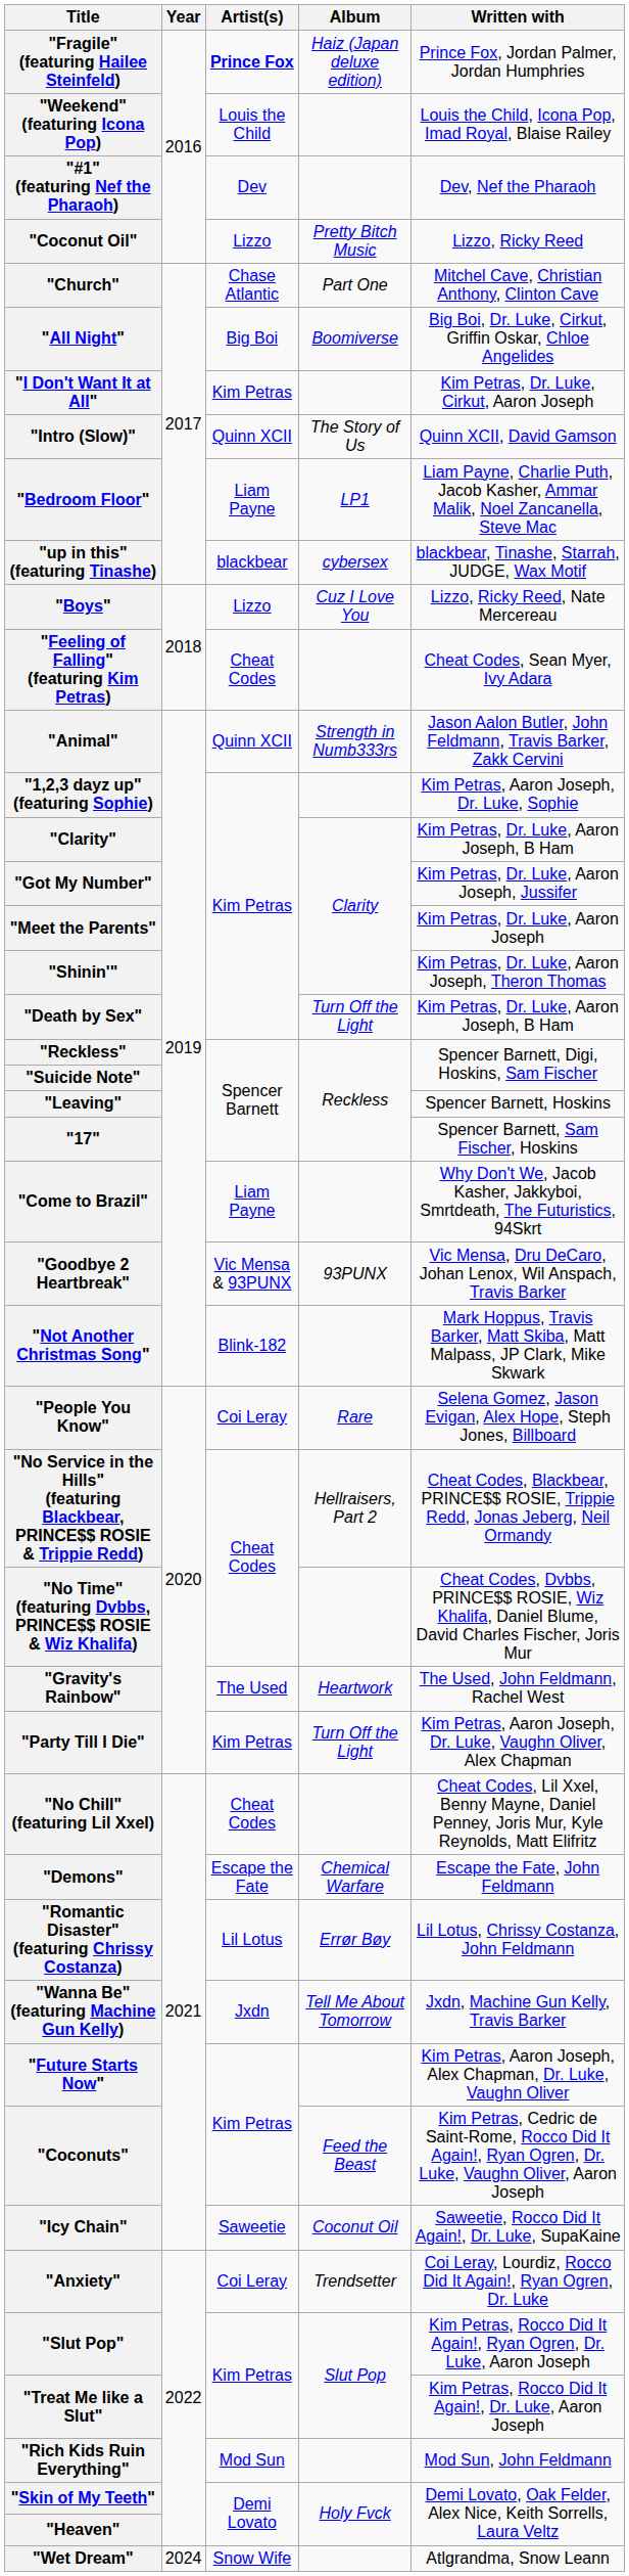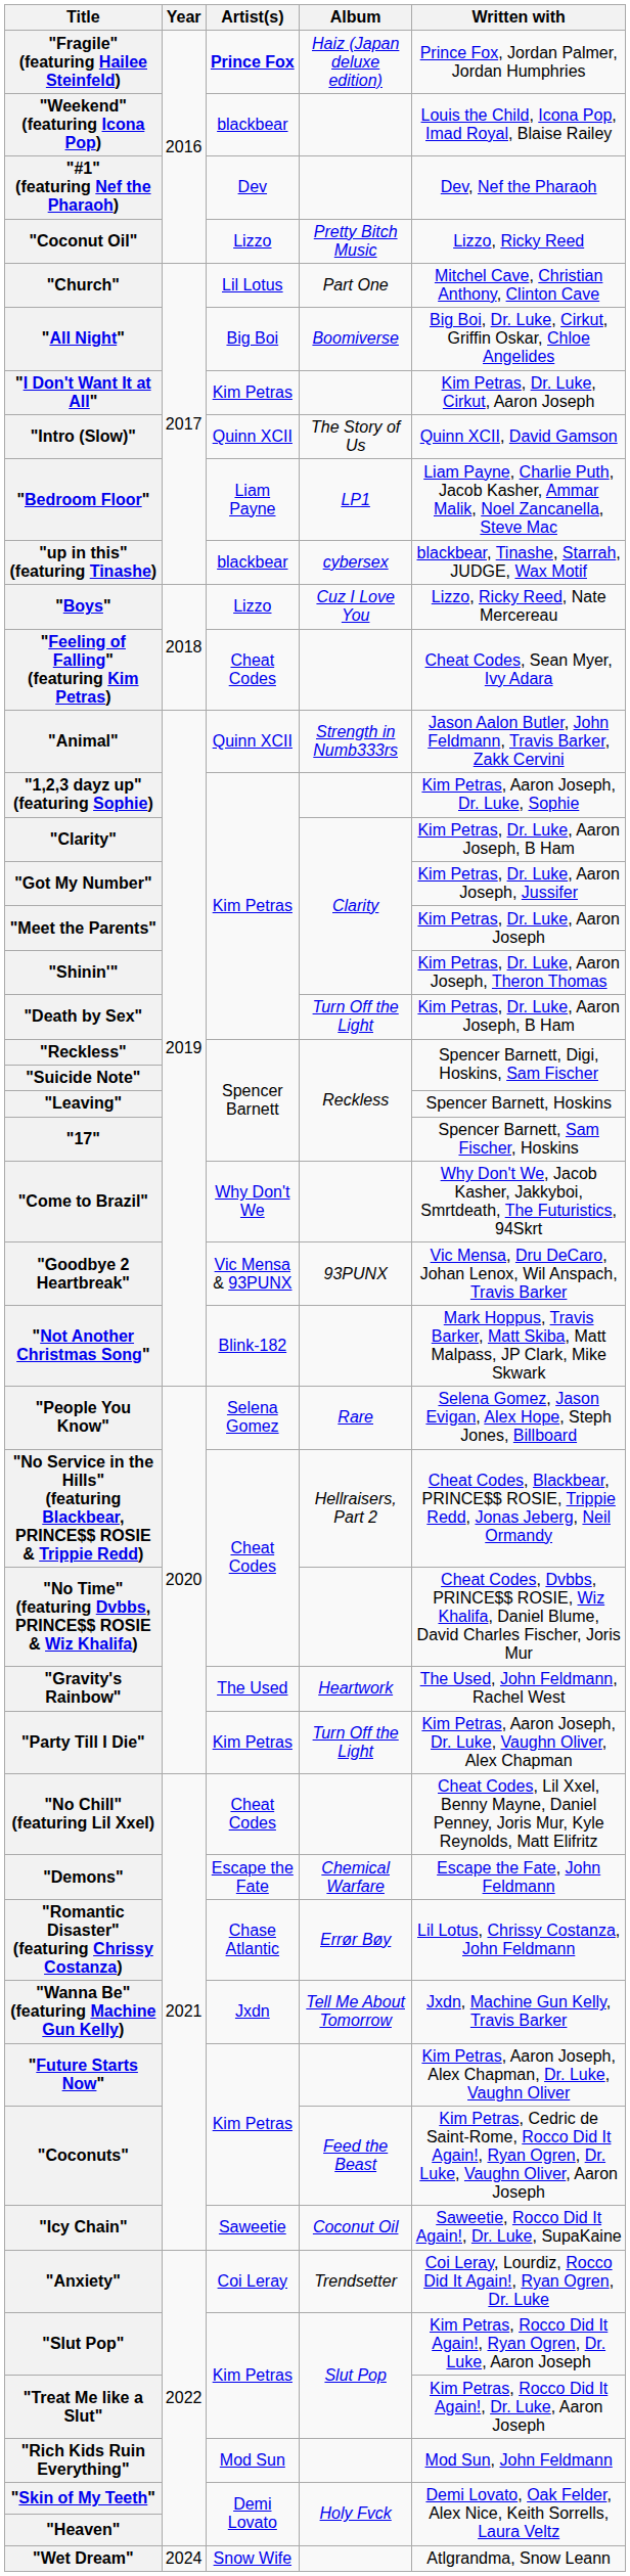"Weekend" (featuring Icona Pop) | Artist(s): Louis the Child -> blackbear
"Church" | Artist(s): Chase Atlantic -> Lil Lotus
"Come to Brazil" | Artist(s): Liam Payne -> Why Don't We
"People You Know" | Artist(s): Coi Leray -> Selena Gomez
"Romantic Disaster" (featuring Chrissy Costanza) | Artist(s): Lil Lotus -> Chase Atlantic
